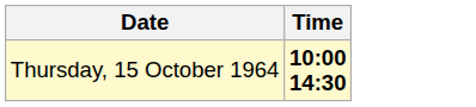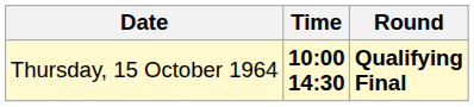+ column: Round | Qualifying Final
